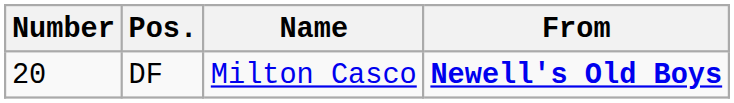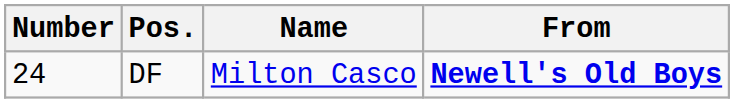DF | Number: 20 -> 24
